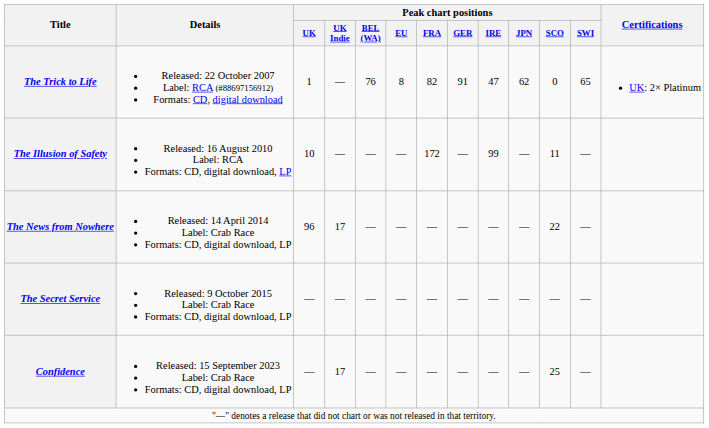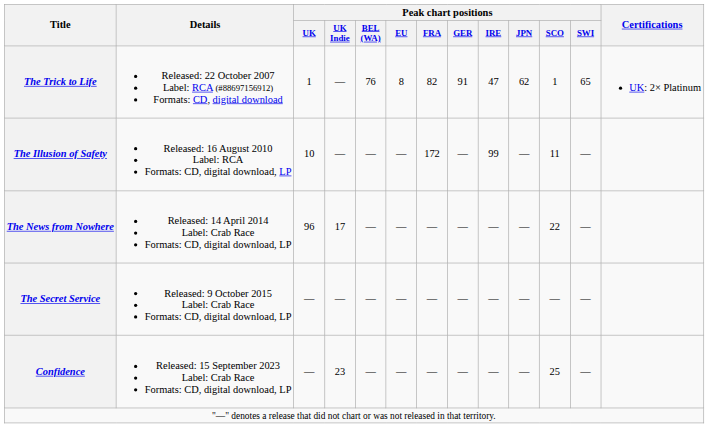The Trick to Life | Peak chart positions / SCO: 0 -> 1
Confidence | Peak chart positions / UK Indie: 17 -> 23
